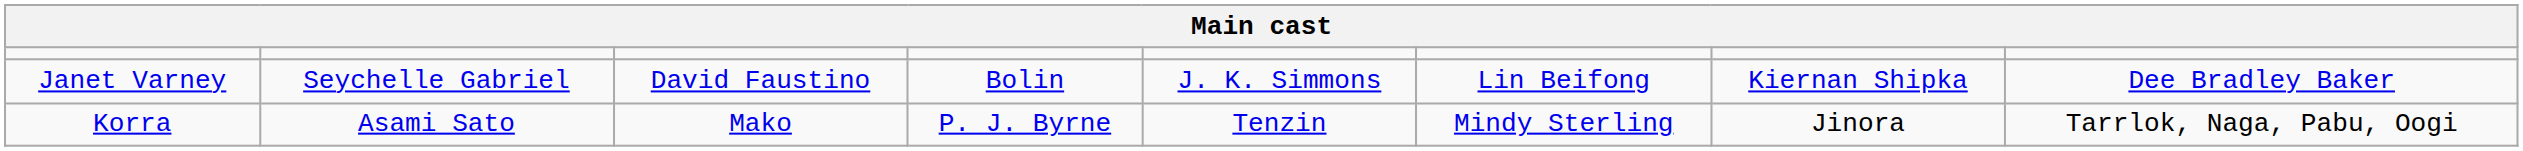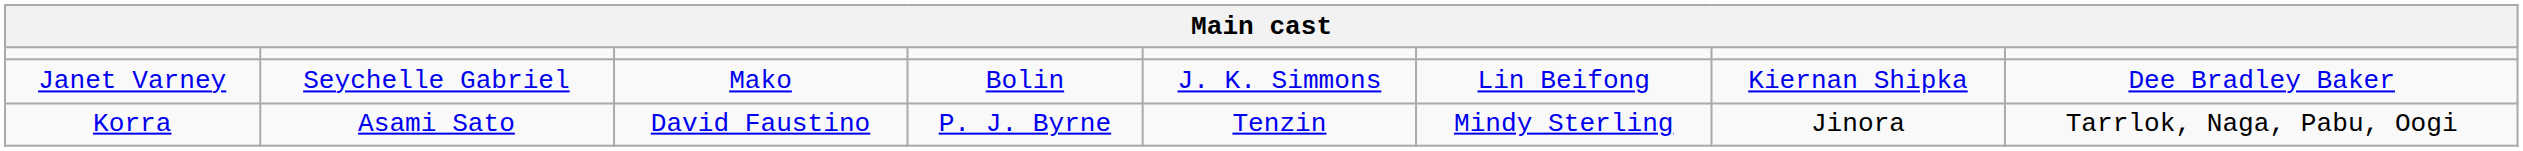Janet Varney | column 3: David Faustino -> Mako
Korra | column 3: Mako -> David Faustino
